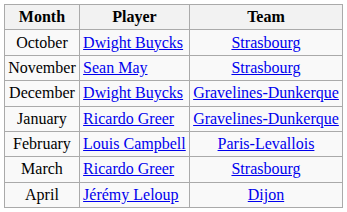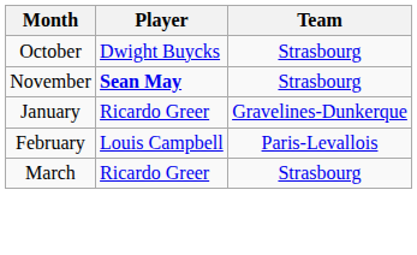November | Player: normal -> bold
- row: December | Dwight Buycks | Gravelines-Dunkerque
- row: April | Jérémy Leloup | Dijon
